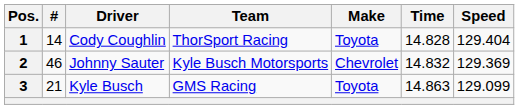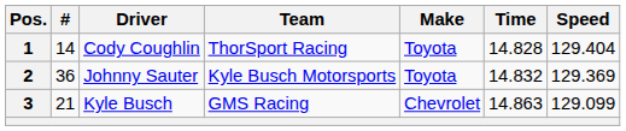2 | #: 46 -> 36
2 | Make: Chevrolet -> Toyota
3 | Make: Toyota -> Chevrolet
